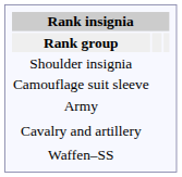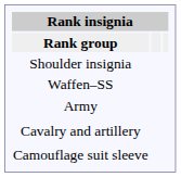rows swapped: Camouflage suit sleeve <-> Waffen–SS
